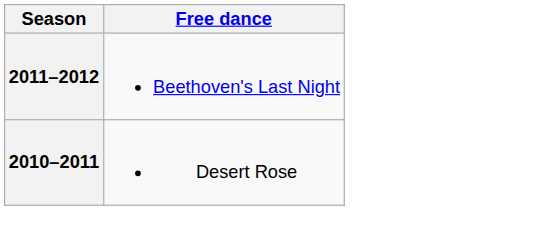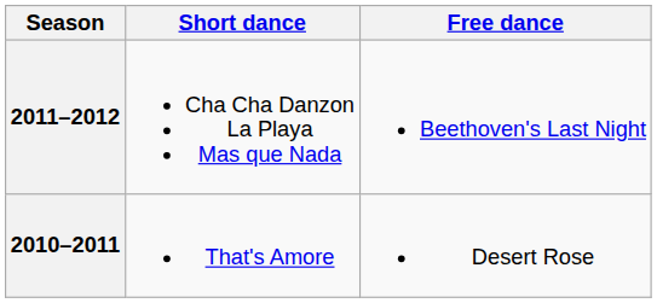+ column: Short dance | Cha Cha Danzon La Playa Mas que Nada | That's Amore
